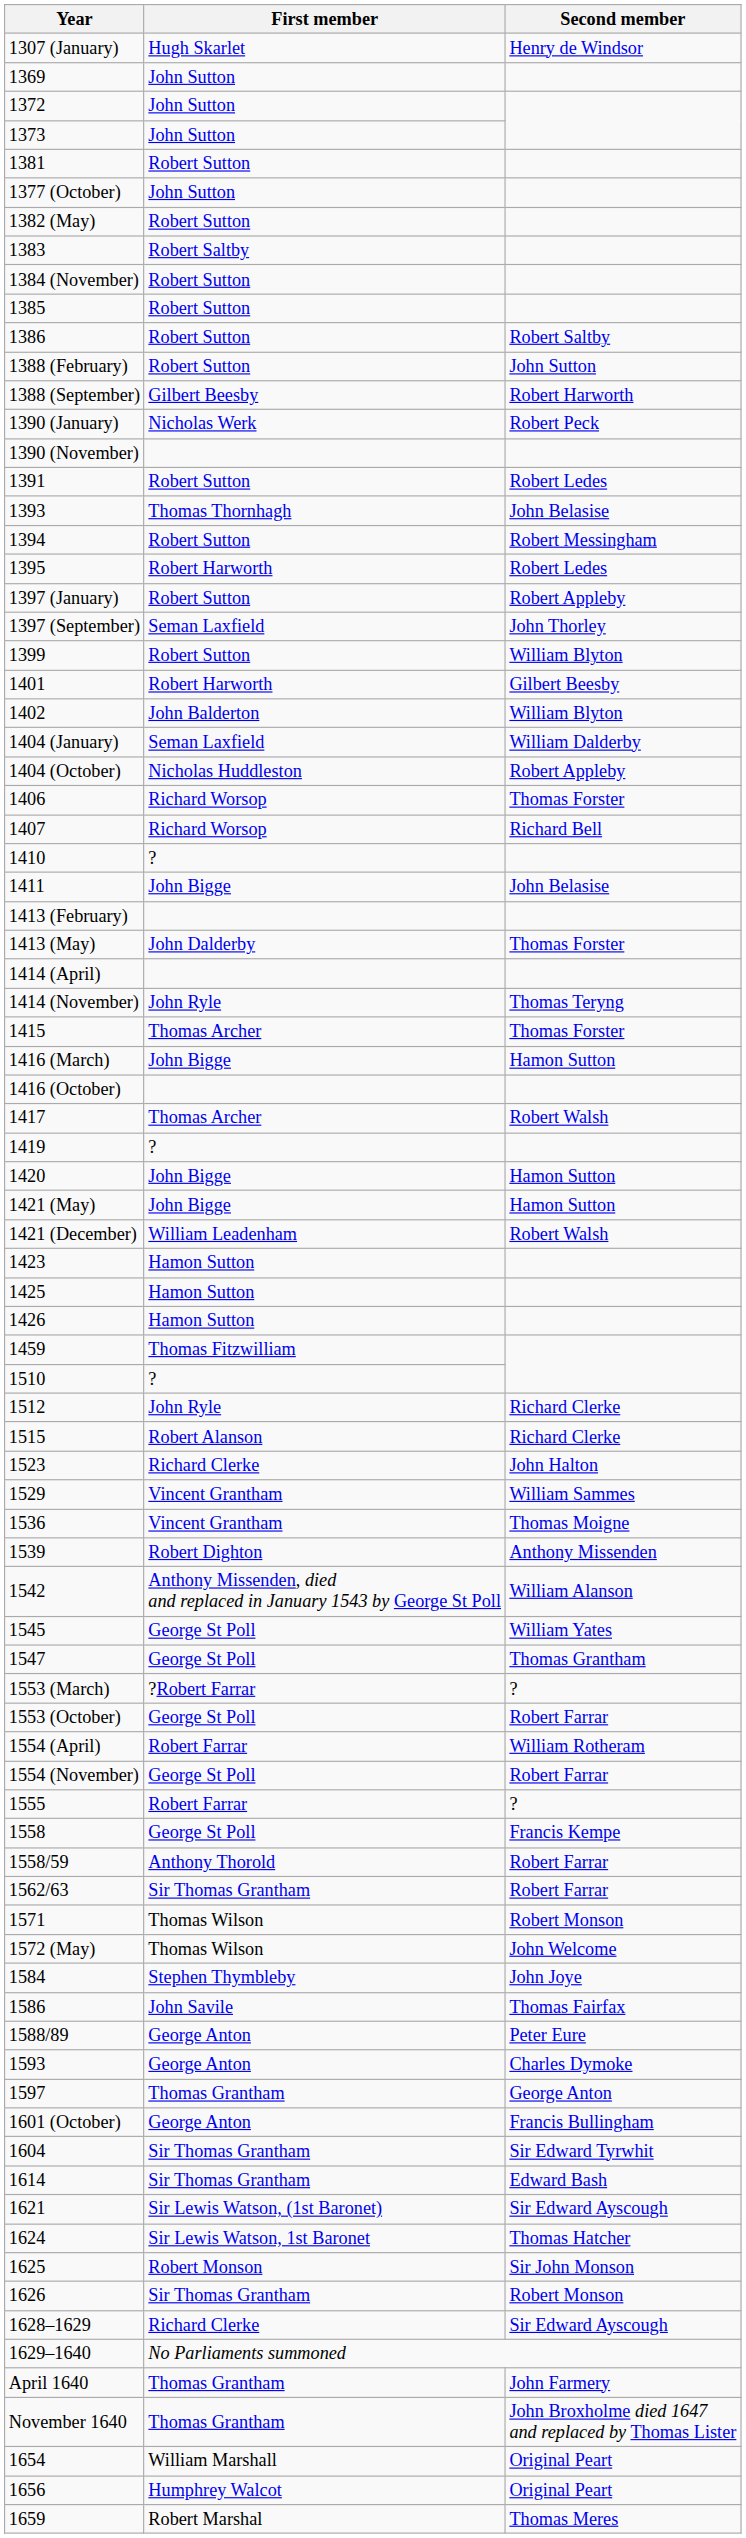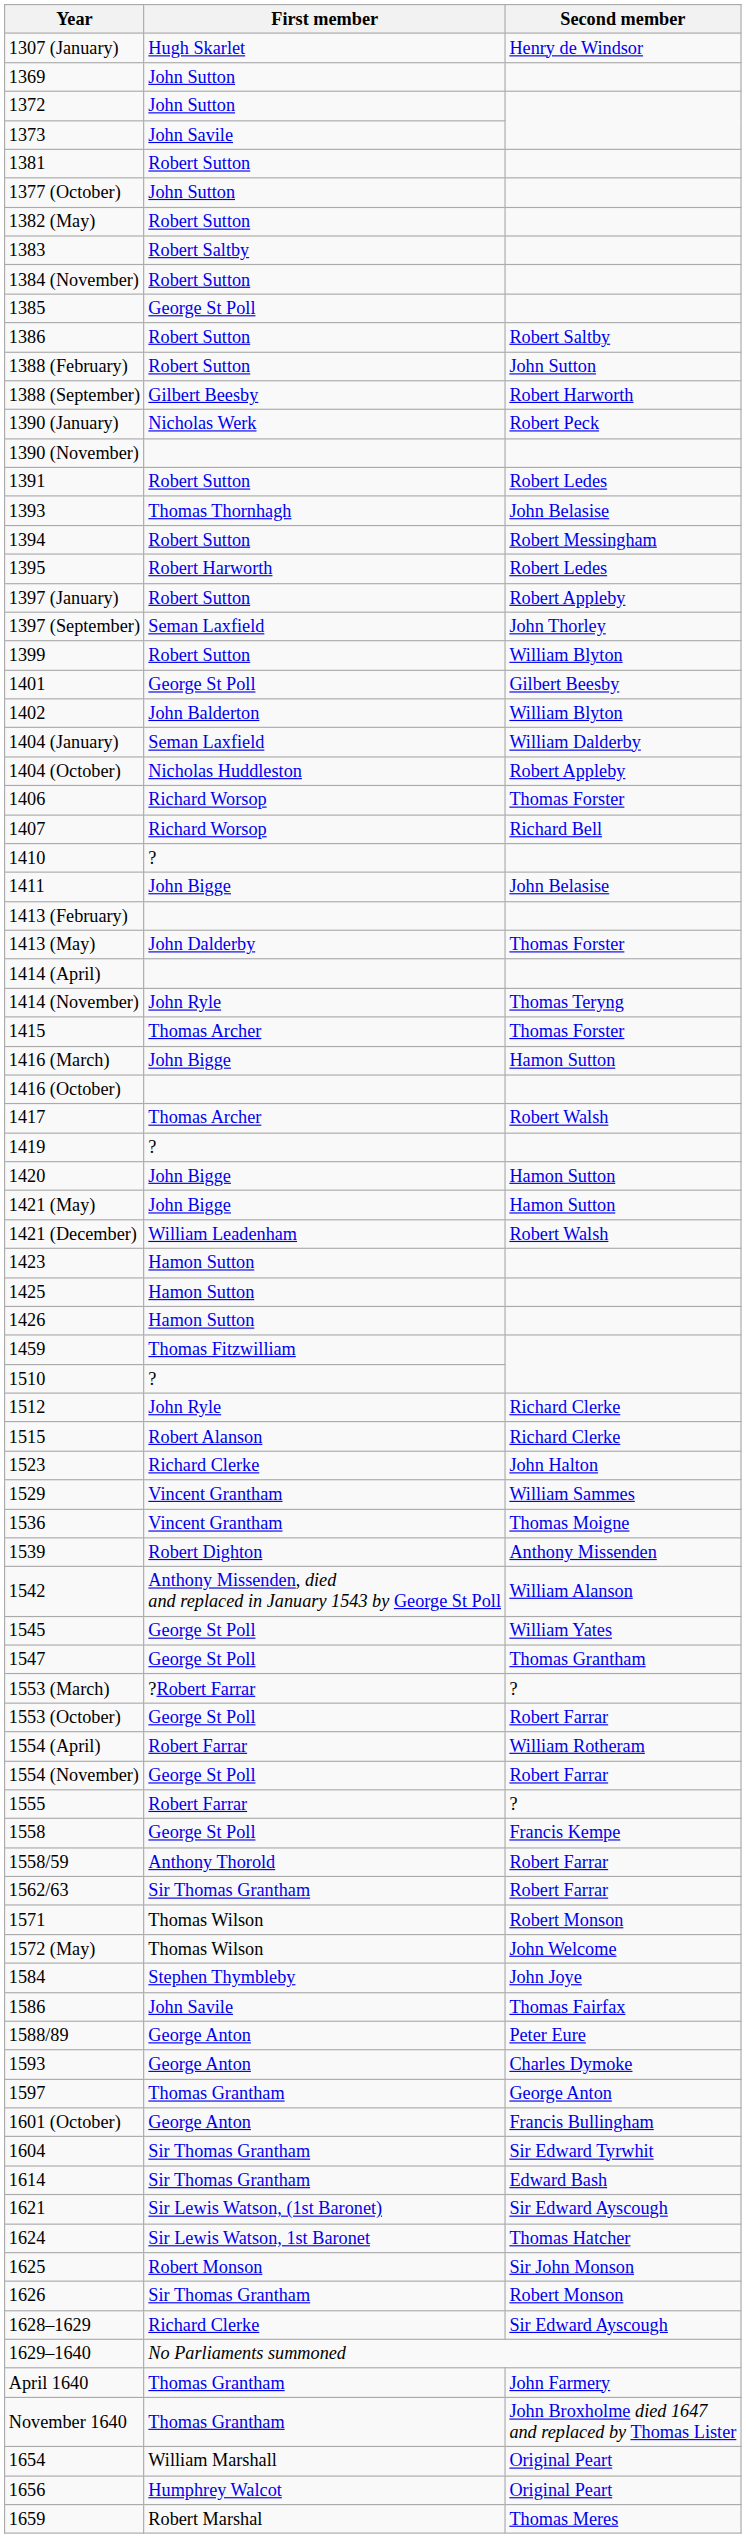1373 | First member: John Sutton -> John Savile
1385 | First member: Robert Sutton -> George St Poll
1401 | First member: Robert Harworth -> George St Poll
